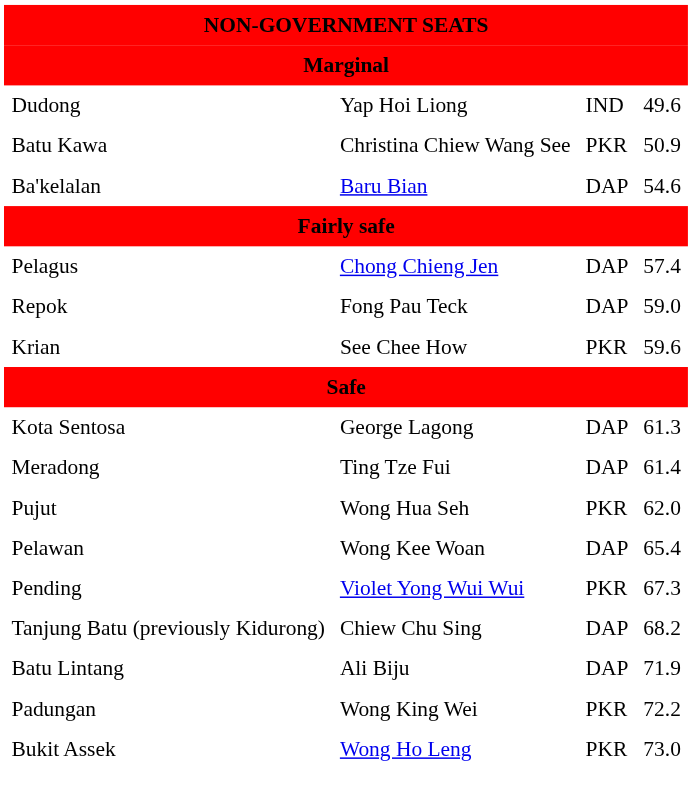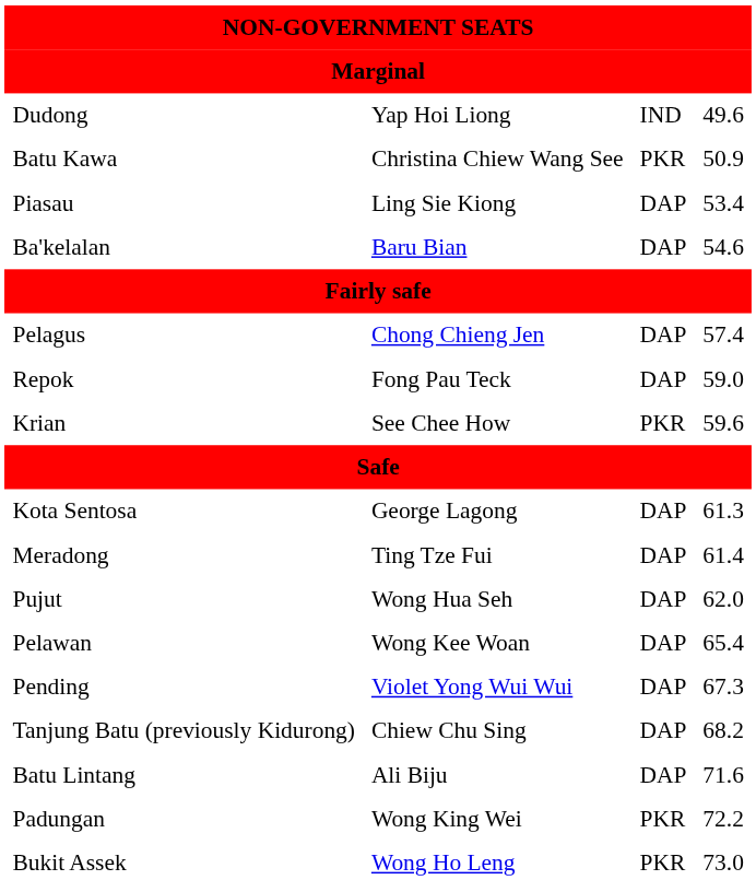+ row: Piasau | Ling Sie Kiong | DAP | 53.4
Pujut | column 3: PKR -> DAP
Pending | column 3: PKR -> DAP
Batu Lintang | column 4: 71.9 -> 71.6
